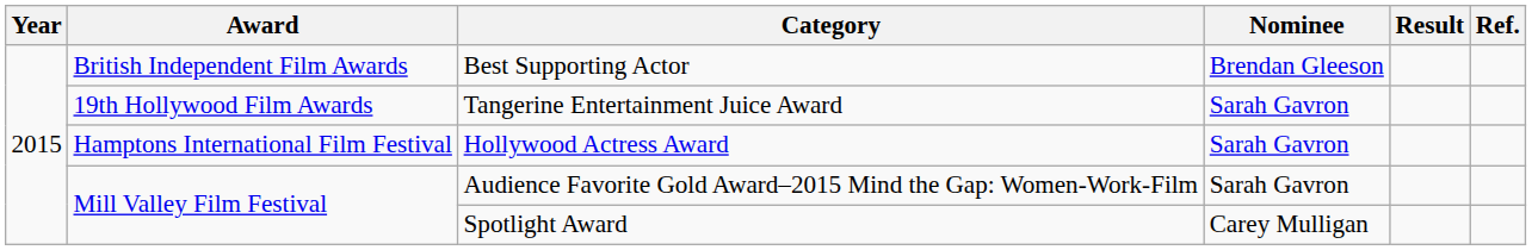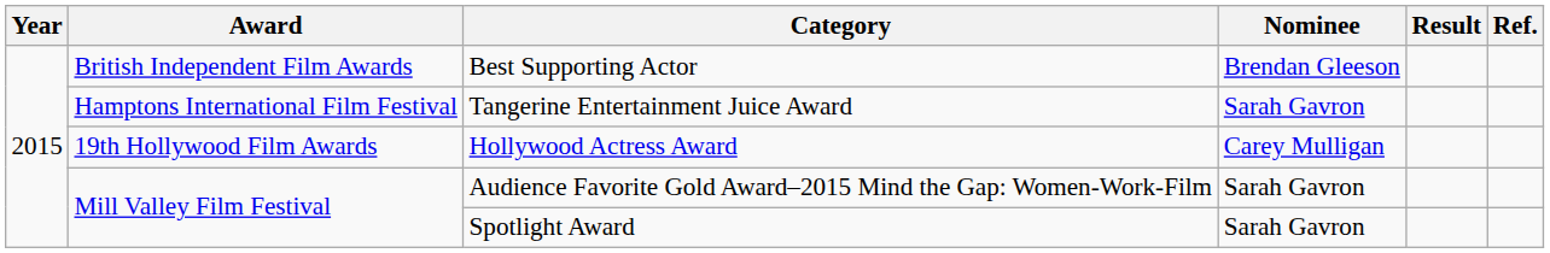Tangerine Entertainment Juice Award | Award: 19th Hollywood Film Awards -> Hamptons International Film Festival
Hollywood Actress Award | Award: Hamptons International Film Festival -> 19th Hollywood Film Awards
Hollywood Actress Award | Nominee: Sarah Gavron -> Carey Mulligan
Spotlight Award | Nominee: Carey Mulligan -> Sarah Gavron
